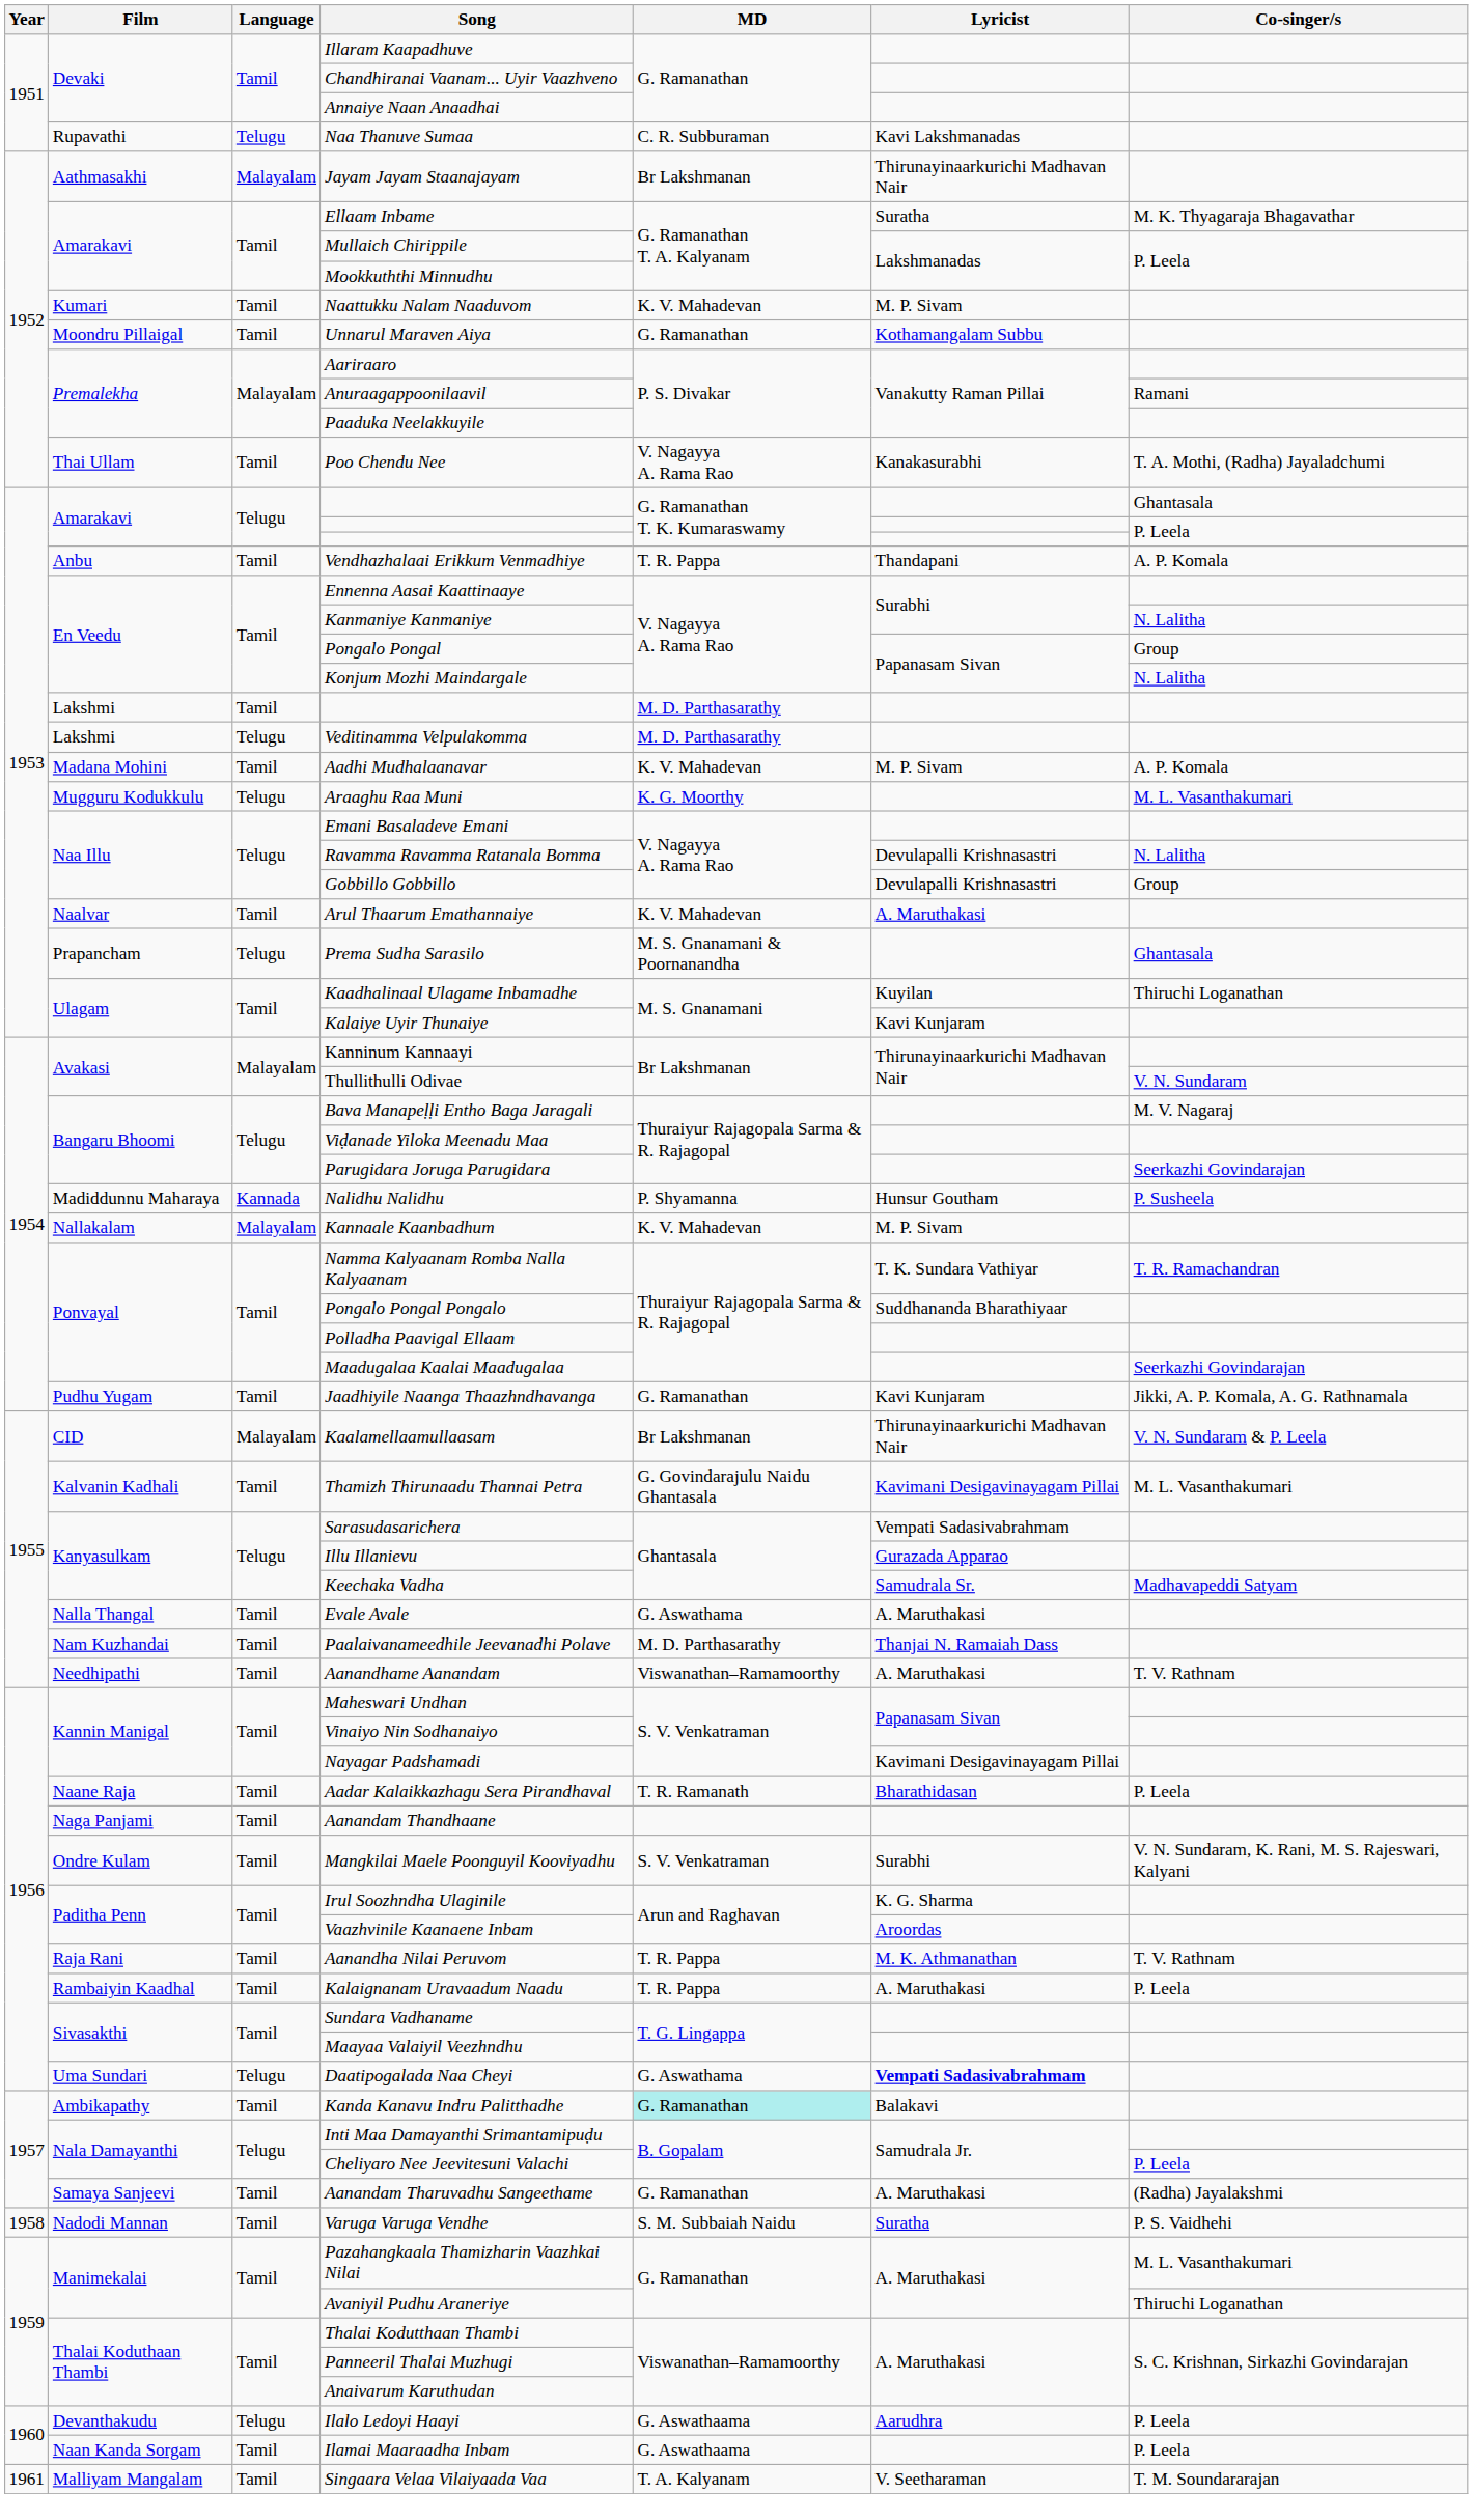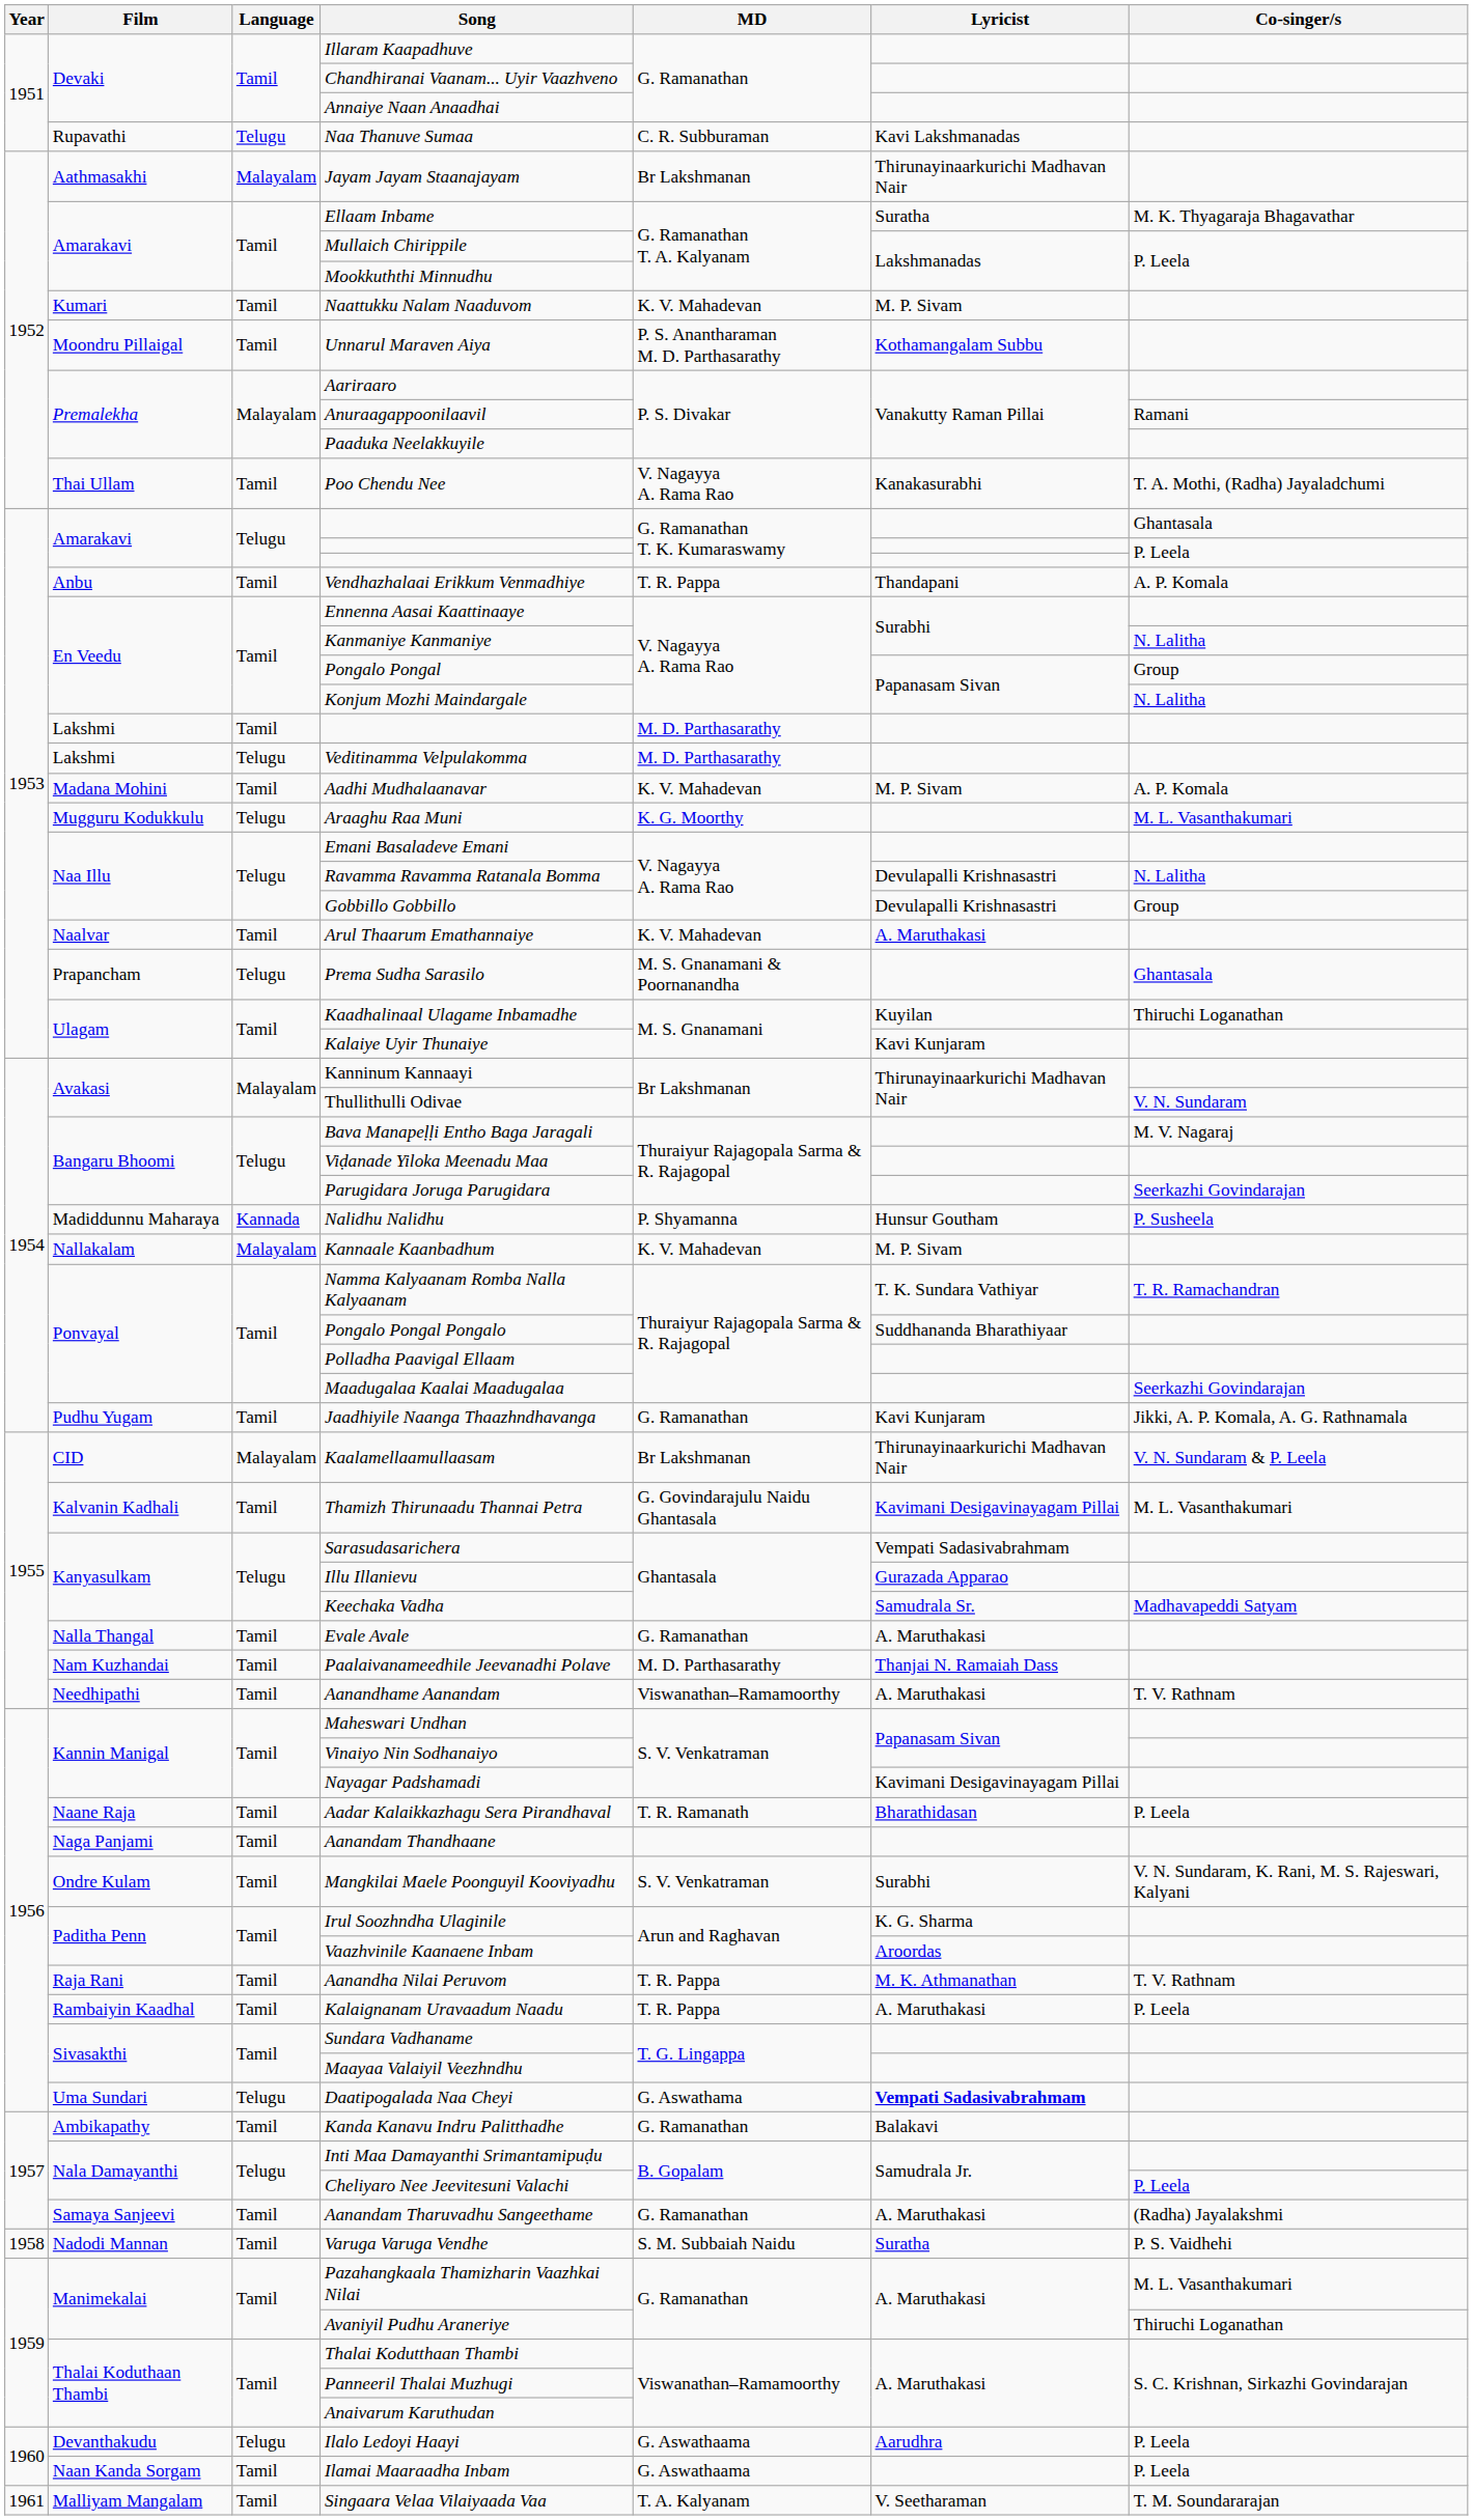Unnarul Maraven Aiya | MD: G. Ramanathan -> P. S. Anantharaman M. D. Parthasarathy
Evale Avale | MD: G. Aswathama -> G. Ramanathan
Kanda Kanavu Indru Palitthadhe | MD: paleturquoise background -> no background
